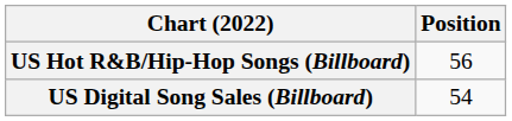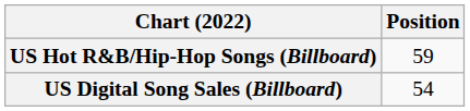US Hot R&B/Hip-Hop Songs (Billboard) | Position: 56 -> 59
